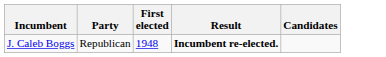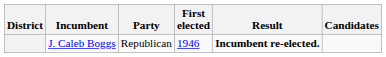+ column: District
J. Caleb Boggs | First elected: 1948 -> 1946
